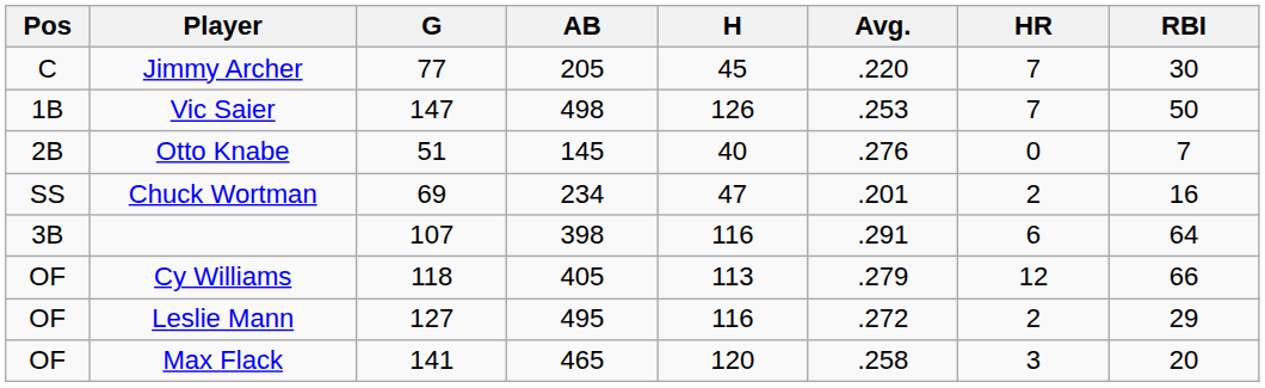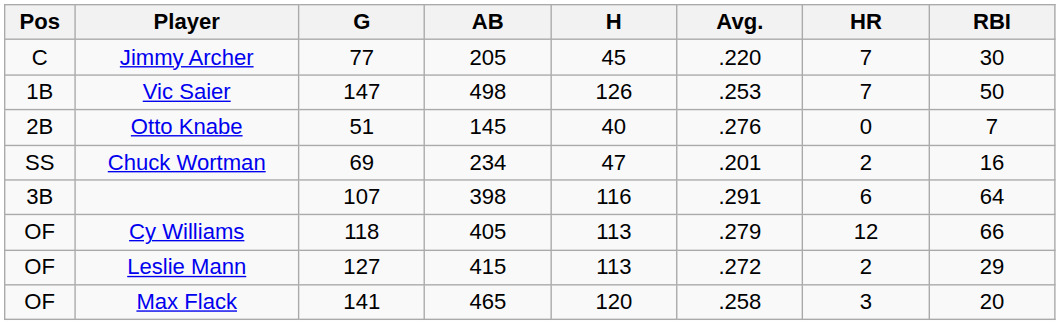Leslie Mann | AB: 495 -> 415
Leslie Mann | H: 116 -> 113
